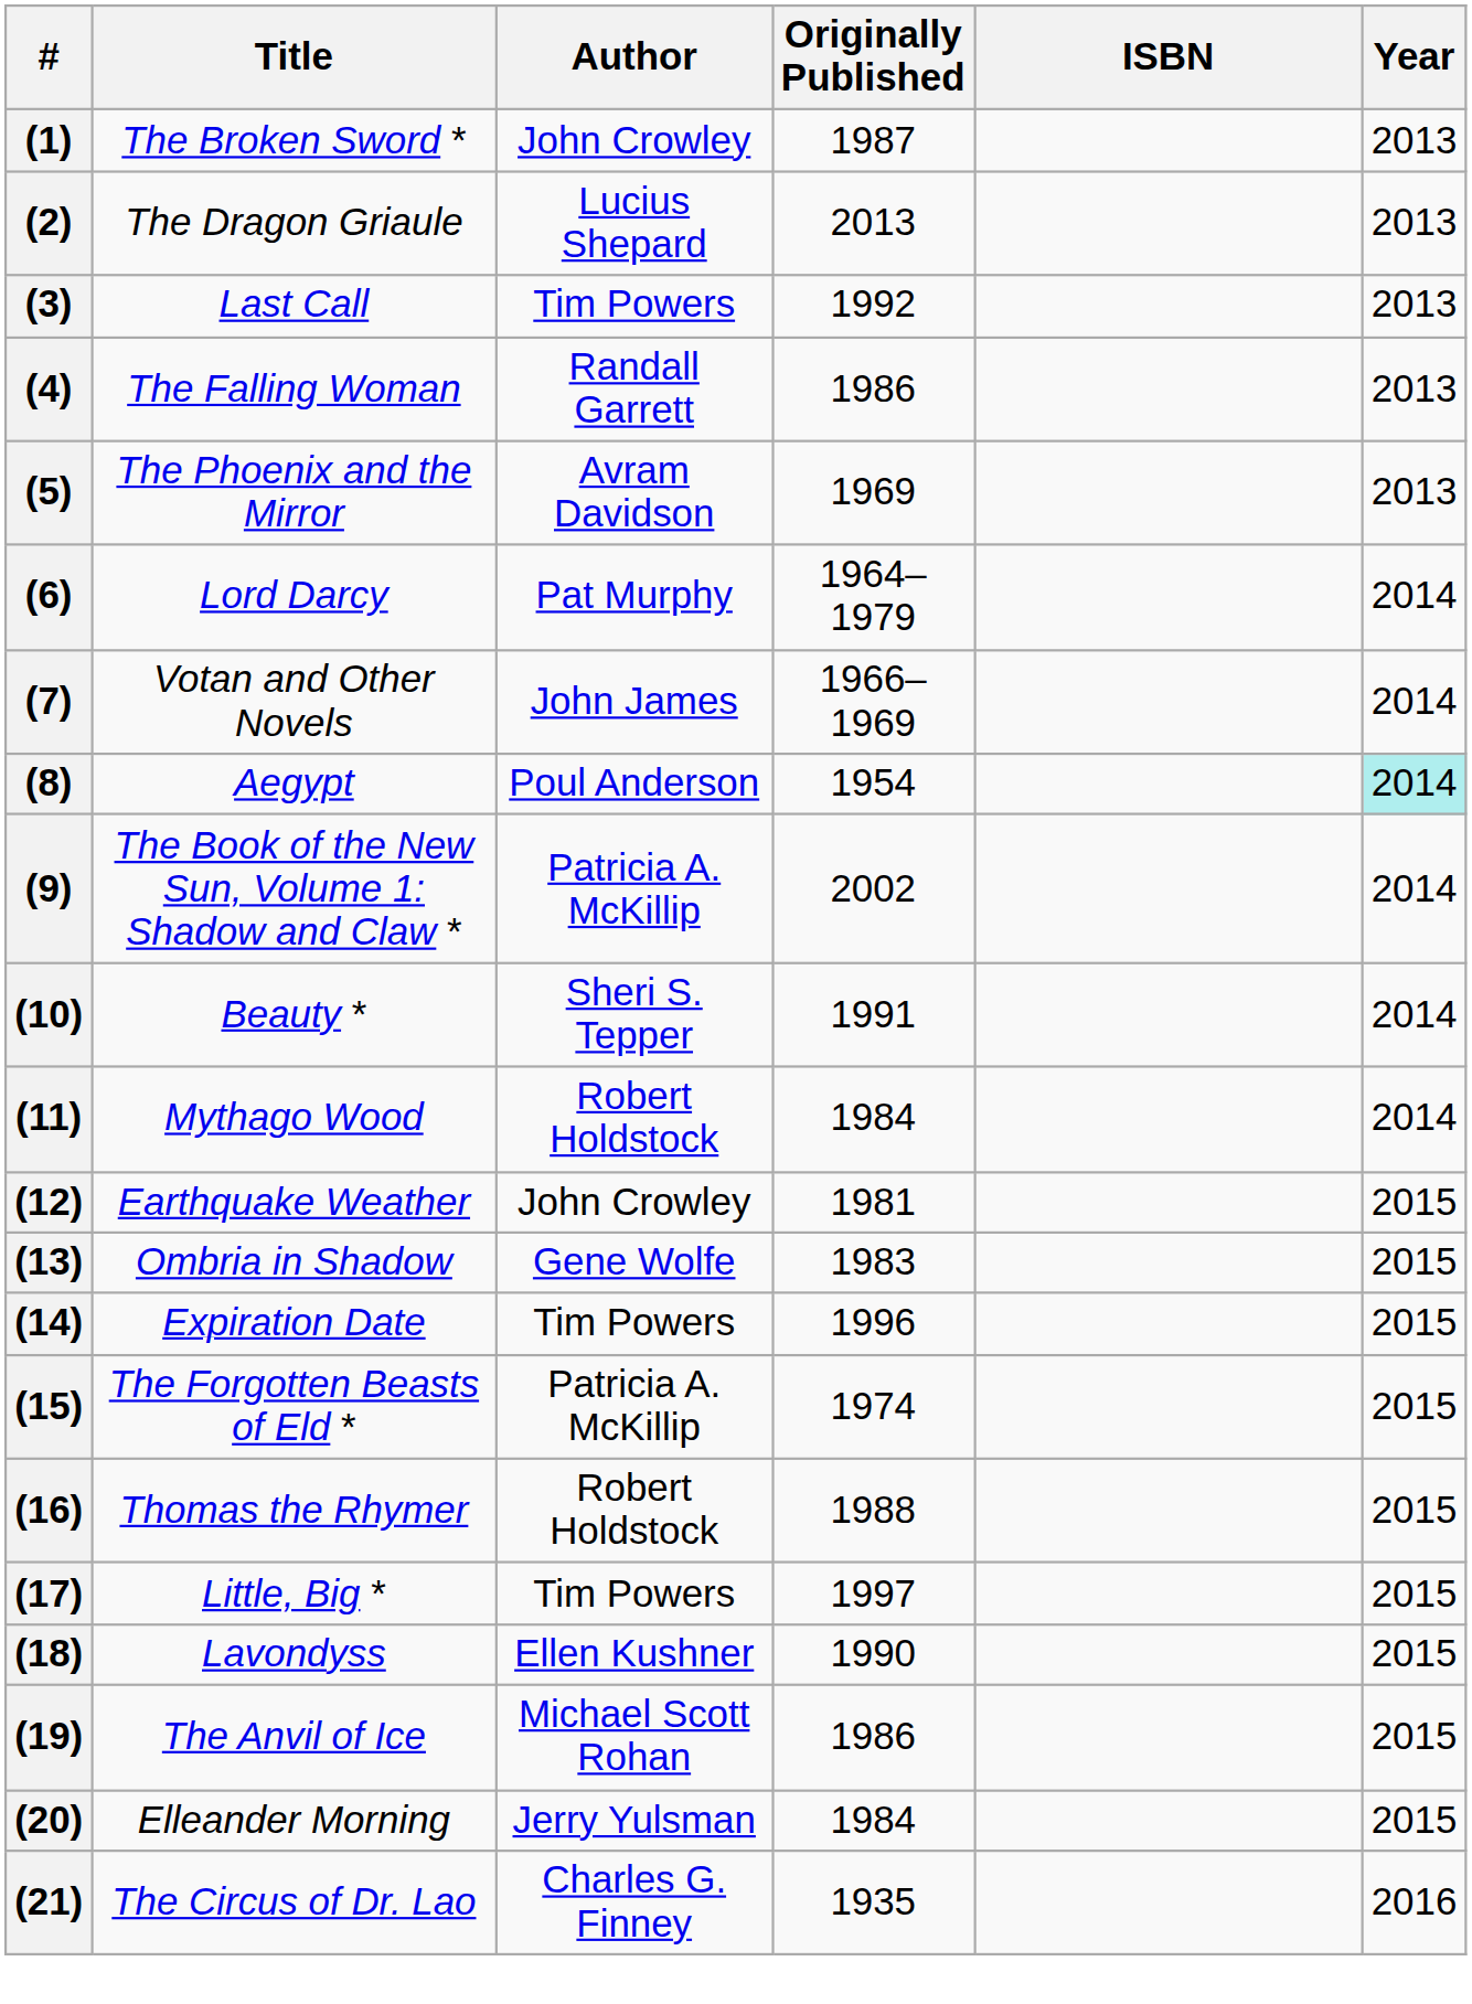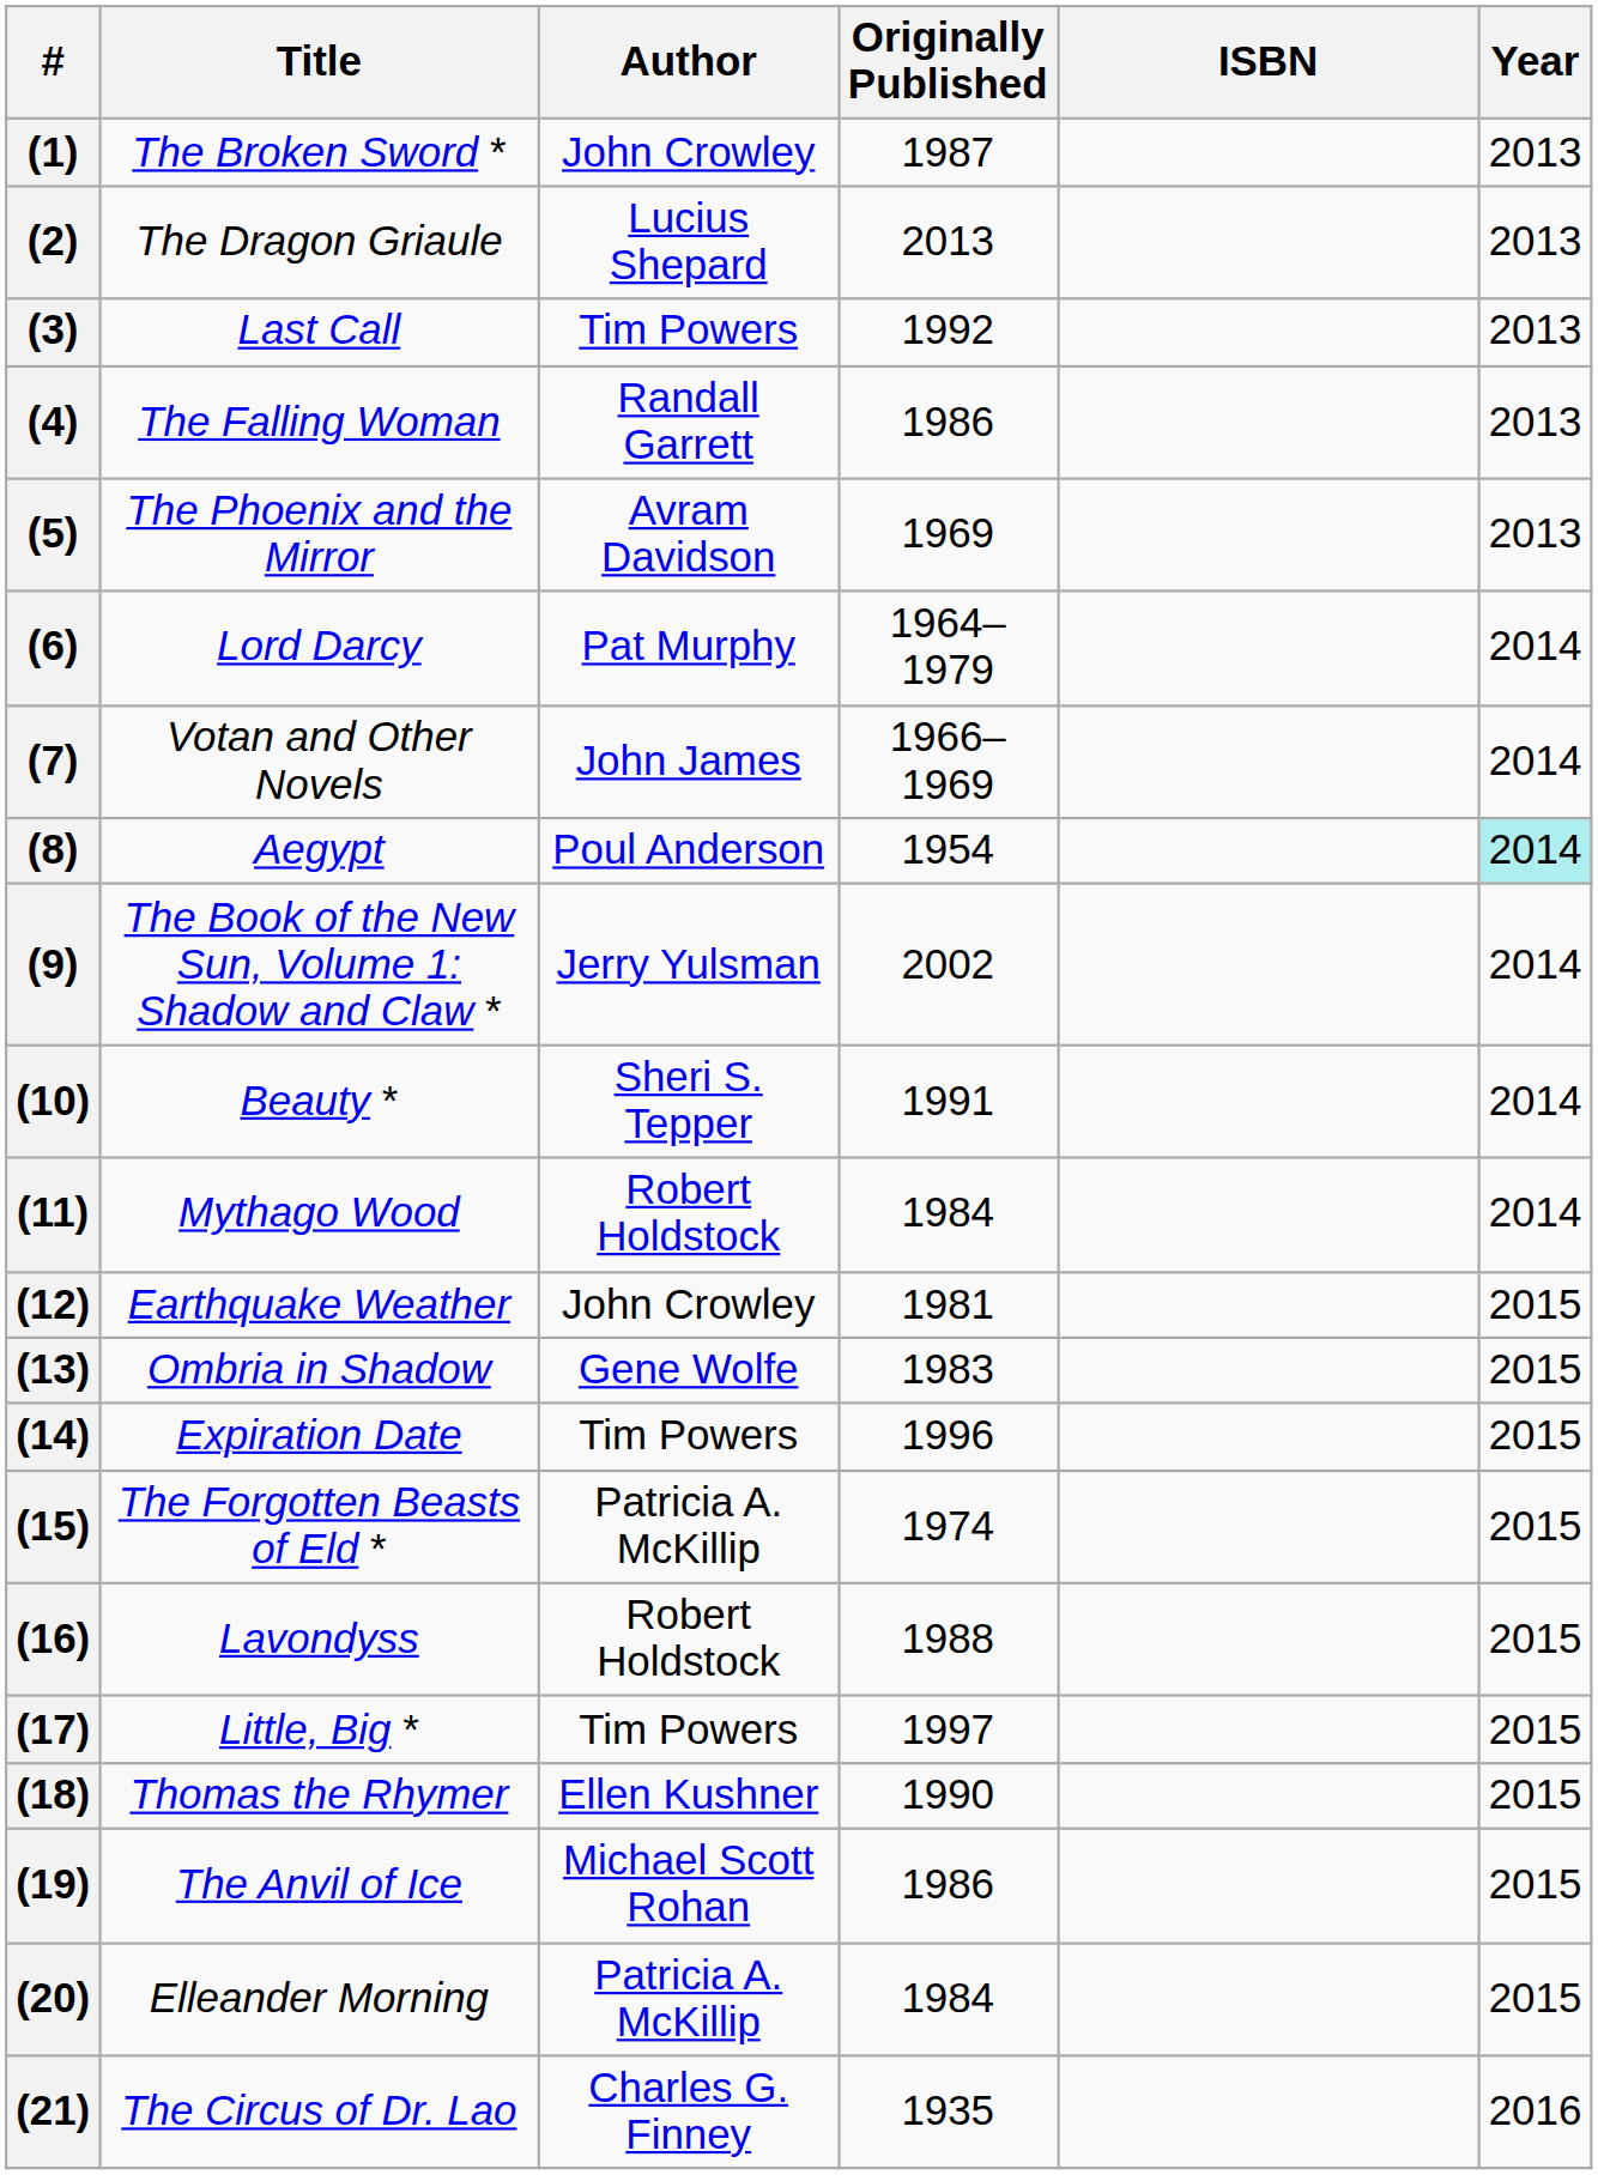(9) | Author: Patricia A. McKillip -> Jerry Yulsman
(16) | Title: Thomas the Rhymer -> Lavondyss
(18) | Title: Lavondyss -> Thomas the Rhymer
(20) | Author: Jerry Yulsman -> Patricia A. McKillip
